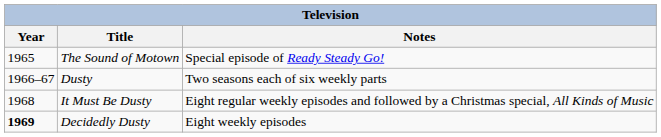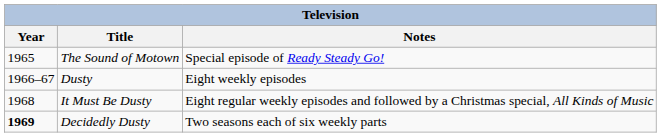Dusty | Notes: Two seasons each of six weekly parts -> Eight weekly episodes
Decidedly Dusty | Notes: Eight weekly episodes -> Two seasons each of six weekly parts
